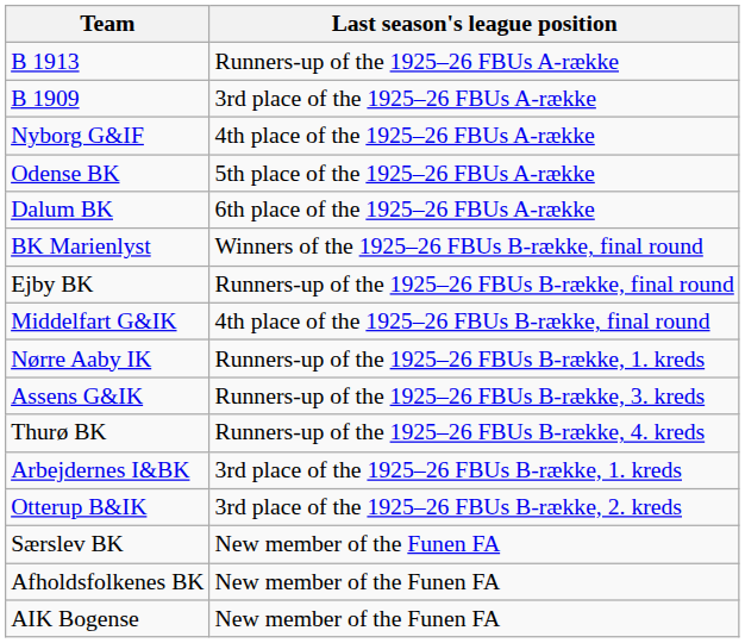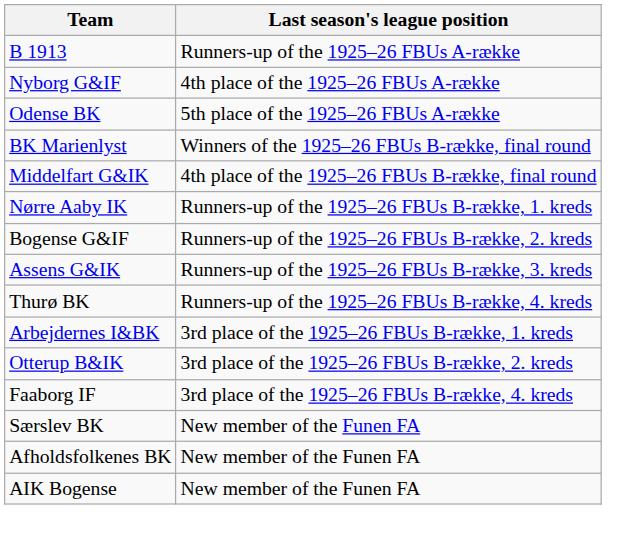- row: B 1909 | 3rd place of the 1925–26 FBUs A-række
- row: Dalum BK | 6th place of the 1925–26 FBUs A-række
- row: Ejby BK | Runners-up of the 1925–26 FBUs B-række, final round
+ row: Bogense G&IF | Runners-up of the 1925–26 FBUs B-række, 2. kreds
+ row: Faaborg IF | 3rd place of the 1925–26 FBUs B-række, 4. kreds
